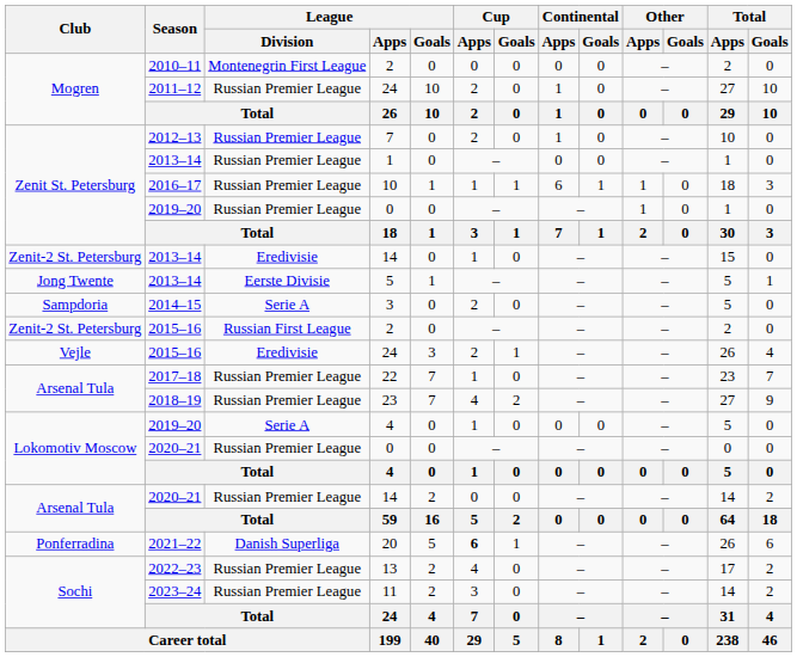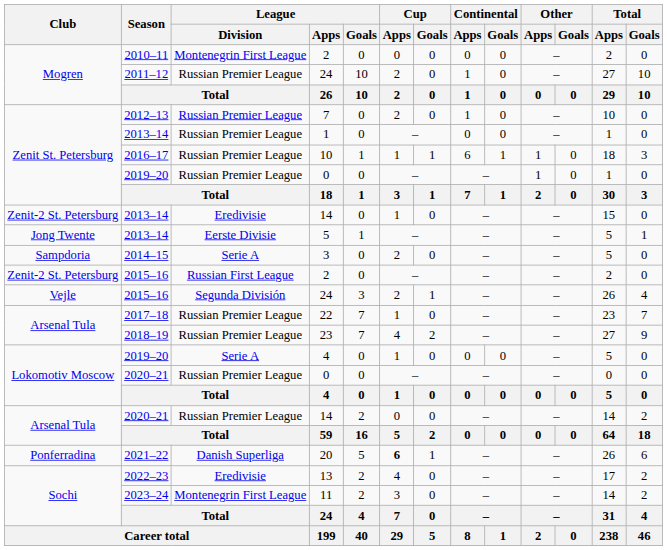2015–16 / 24 | League / Division: Eredivisie -> Segunda División
13 | League / Division: Russian Premier League -> Eredivisie
11 | League / Division: Russian Premier League -> Montenegrin First League
